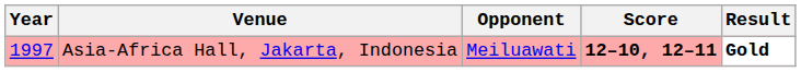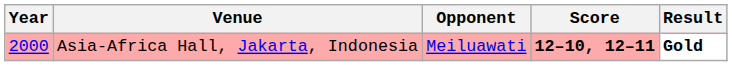Asia-Africa Hall, Jakarta, Indonesia | Year: 1997 -> 2000
